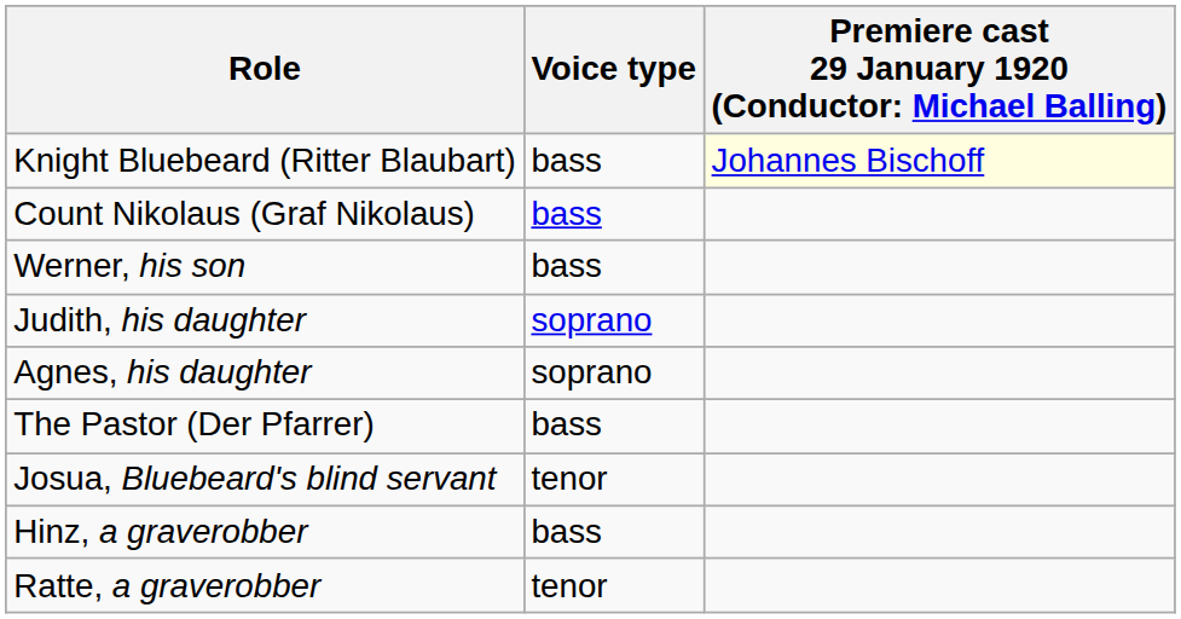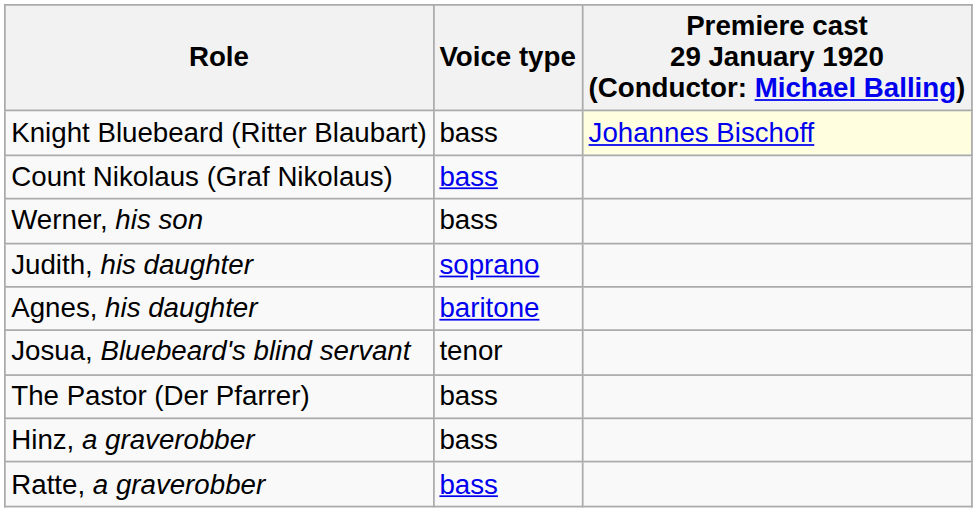Agnes, his daughter | Voice type: soprano -> baritone
rows swapped: Josua, Bluebeard's blind servant <-> The Pastor (Der Pfarrer)
Ratte, a graverobber | Voice type: tenor -> bass
